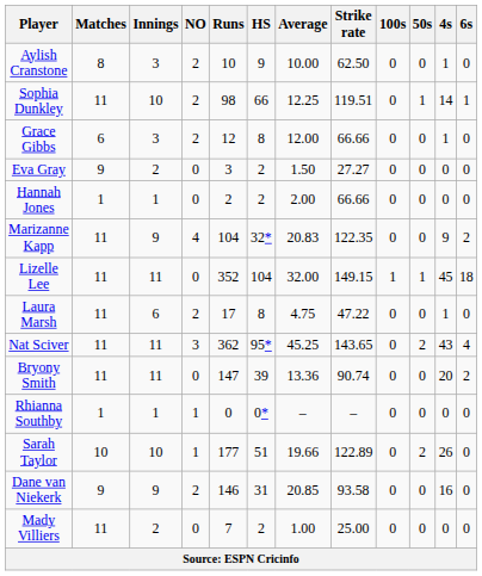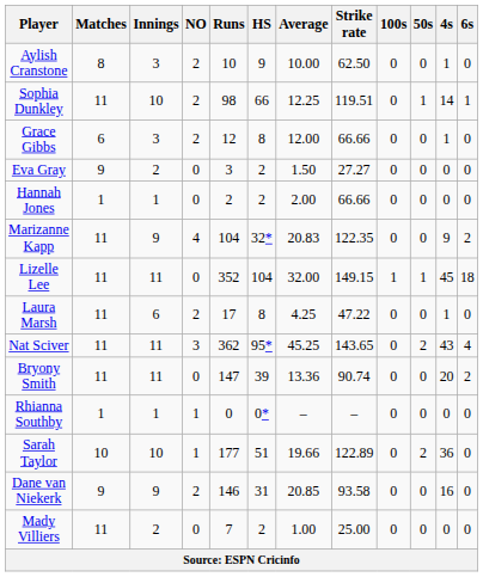Laura Marsh | Average: 4.75 -> 4.25
Sarah Taylor | 4s: 26 -> 36
